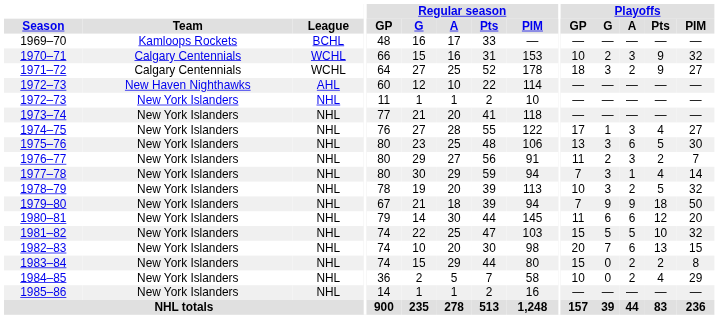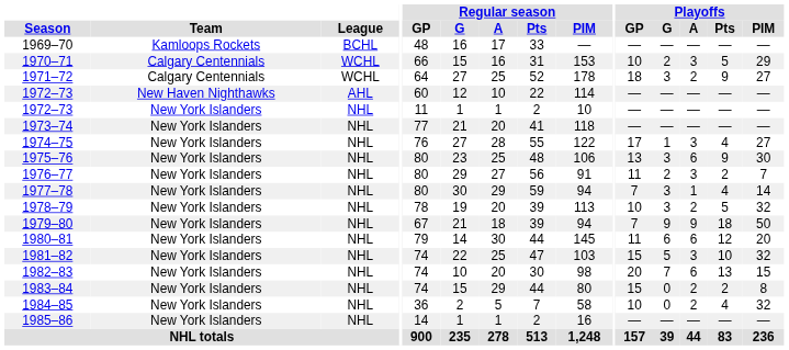1970–71 | Playoffs / Pts: 9 -> 5
1970–71 | Playoffs / PIM: 32 -> 29
1975–76 | Playoffs / Pts: 5 -> 9
1981–82 | Playoffs / A: 5 -> 3
1984–85 | Playoffs / PIM: 29 -> 32
